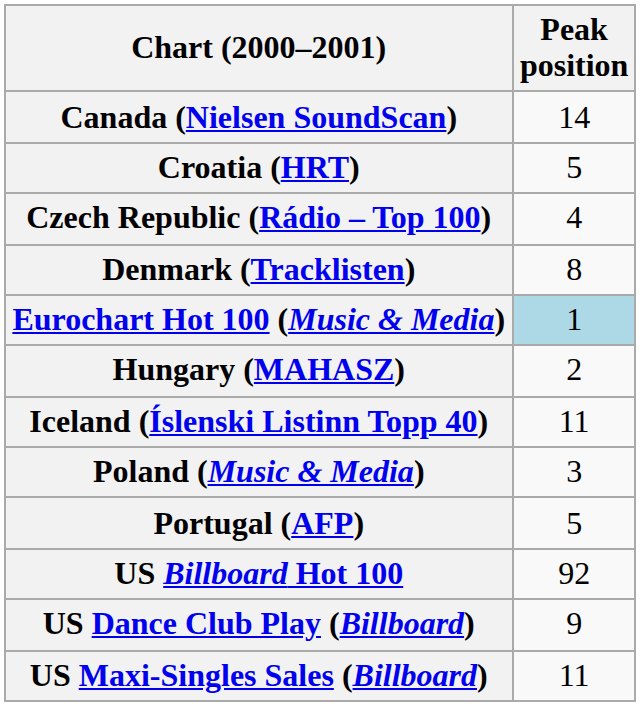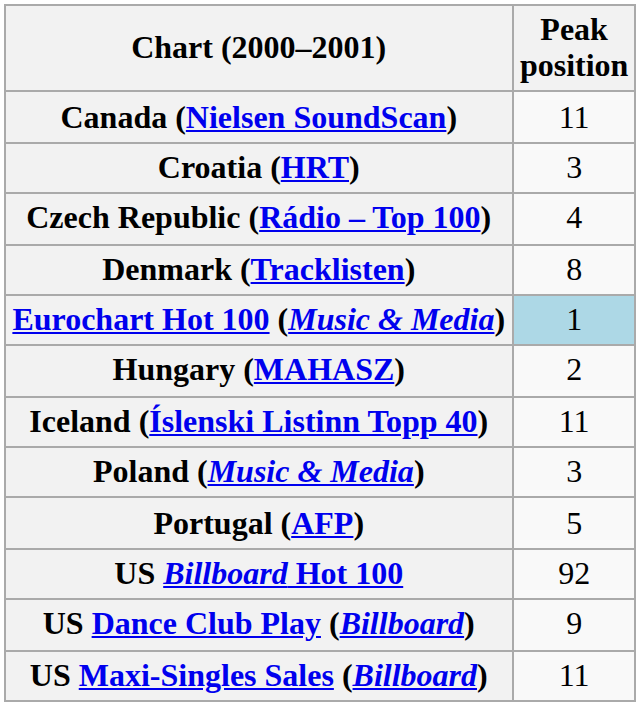Canada (Nielsen SoundScan) | Peak position: 14 -> 11
Croatia (HRT) | Peak position: 5 -> 3
